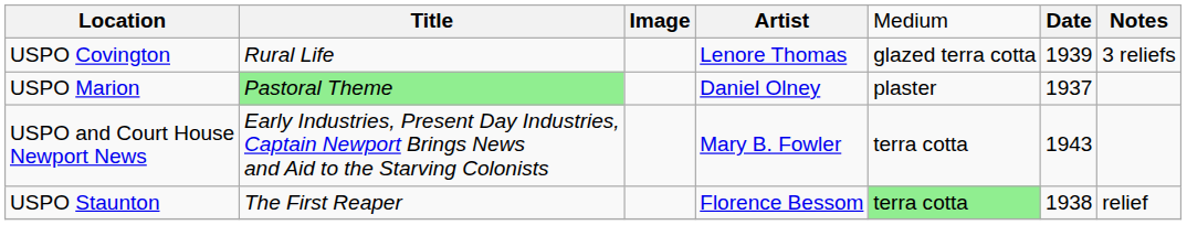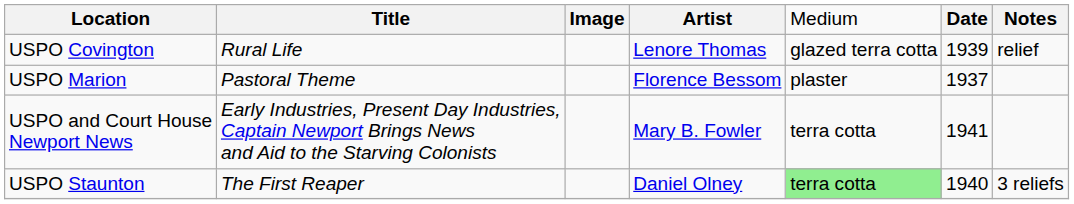USPO Covington | column 7: 3 reliefs -> relief
USPO Marion | column 2: lightgreen background -> no background
USPO Marion | column 4: Daniel Olney -> Florence Bessom
USPO and Court House Newport News | column 6: 1943 -> 1941
USPO Staunton | column 4: Florence Bessom -> Daniel Olney
USPO Staunton | column 6: 1938 -> 1940
USPO Staunton | column 7: relief -> 3 reliefs
